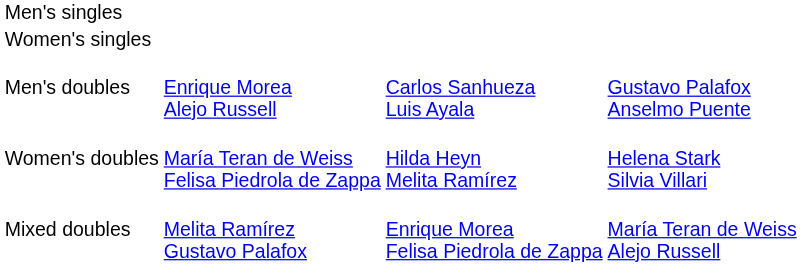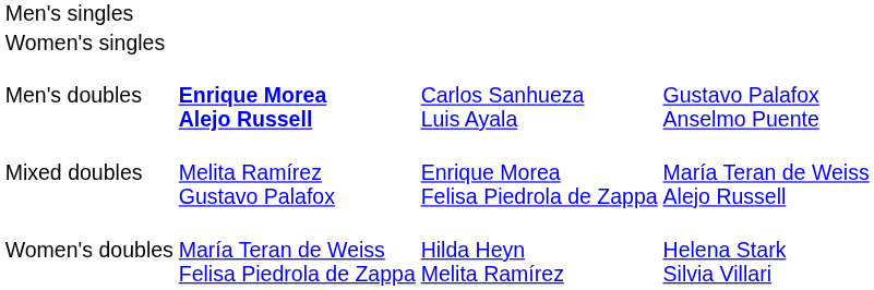Men's doubles | column 2: normal -> bold
rows swapped: Women's doubles <-> Mixed doubles
